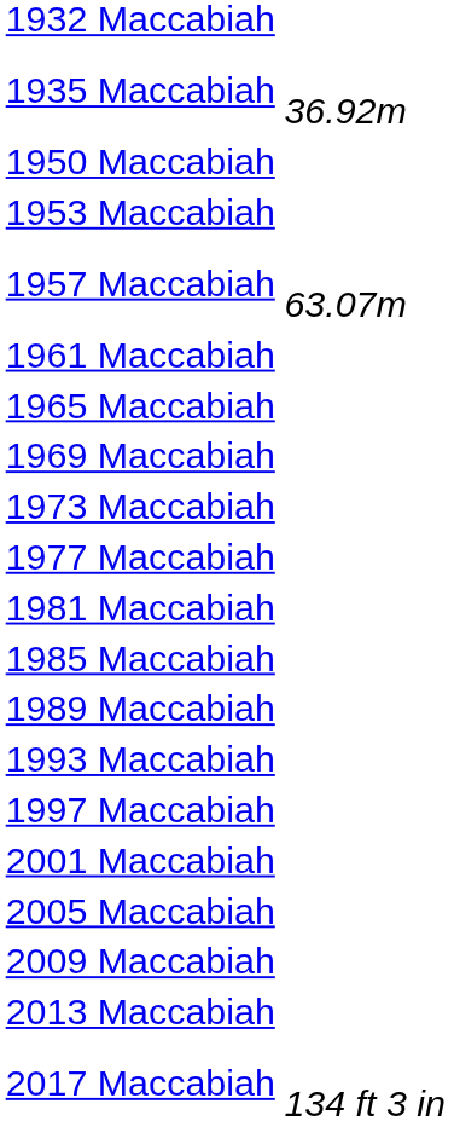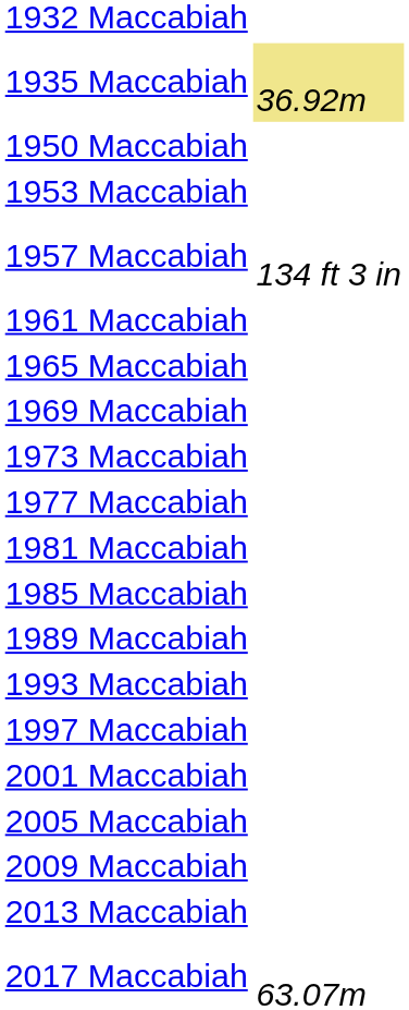1935 Maccabiah | column 2: no background -> khaki background
1957 Maccabiah | column 2: 63.07m -> 134 ft 3 in
2017 Maccabiah | column 2: 134 ft 3 in -> 63.07m
